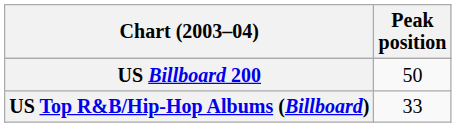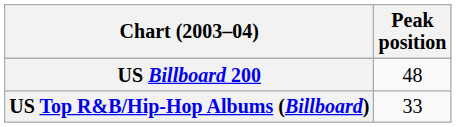US Billboard 200 | Peak position: 50 -> 48
